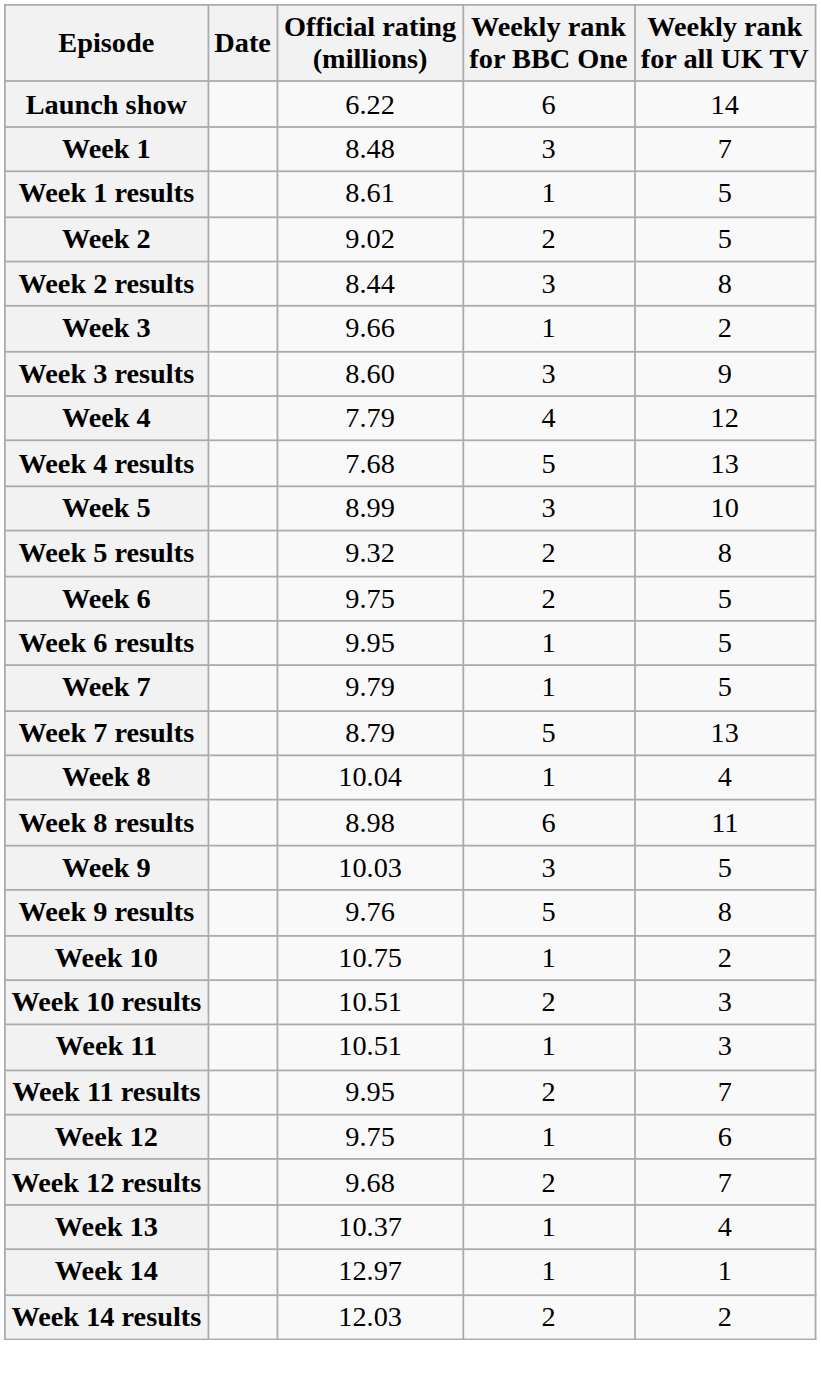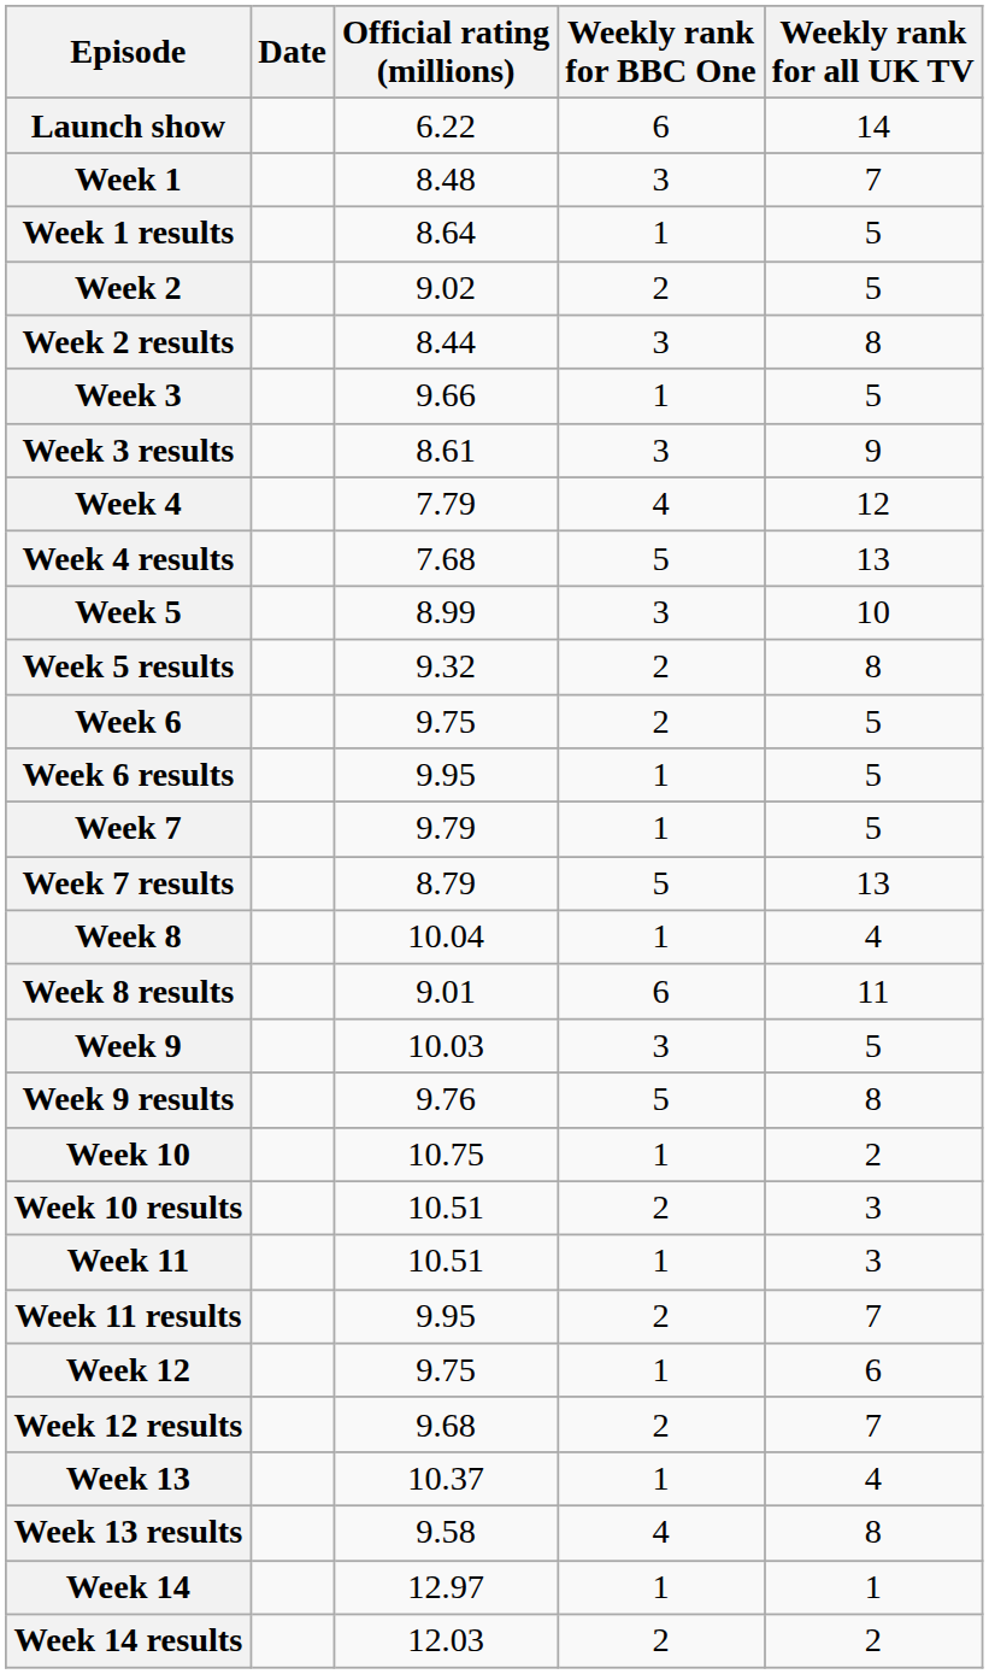Week 1 results | Official rating (millions): 8.61 -> 8.64
Week 3 | Weekly rank for all UK TV: 2 -> 5
Week 3 results | Official rating (millions): 8.60 -> 8.61
Week 8 results | Official rating (millions): 8.98 -> 9.01
+ row: Week 13 results | 9.58 | 4 | 8
